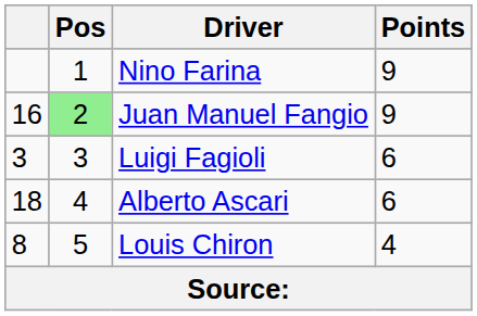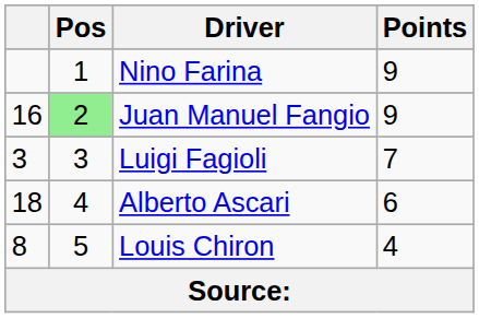Luigi Fagioli | Points: 6 -> 7
